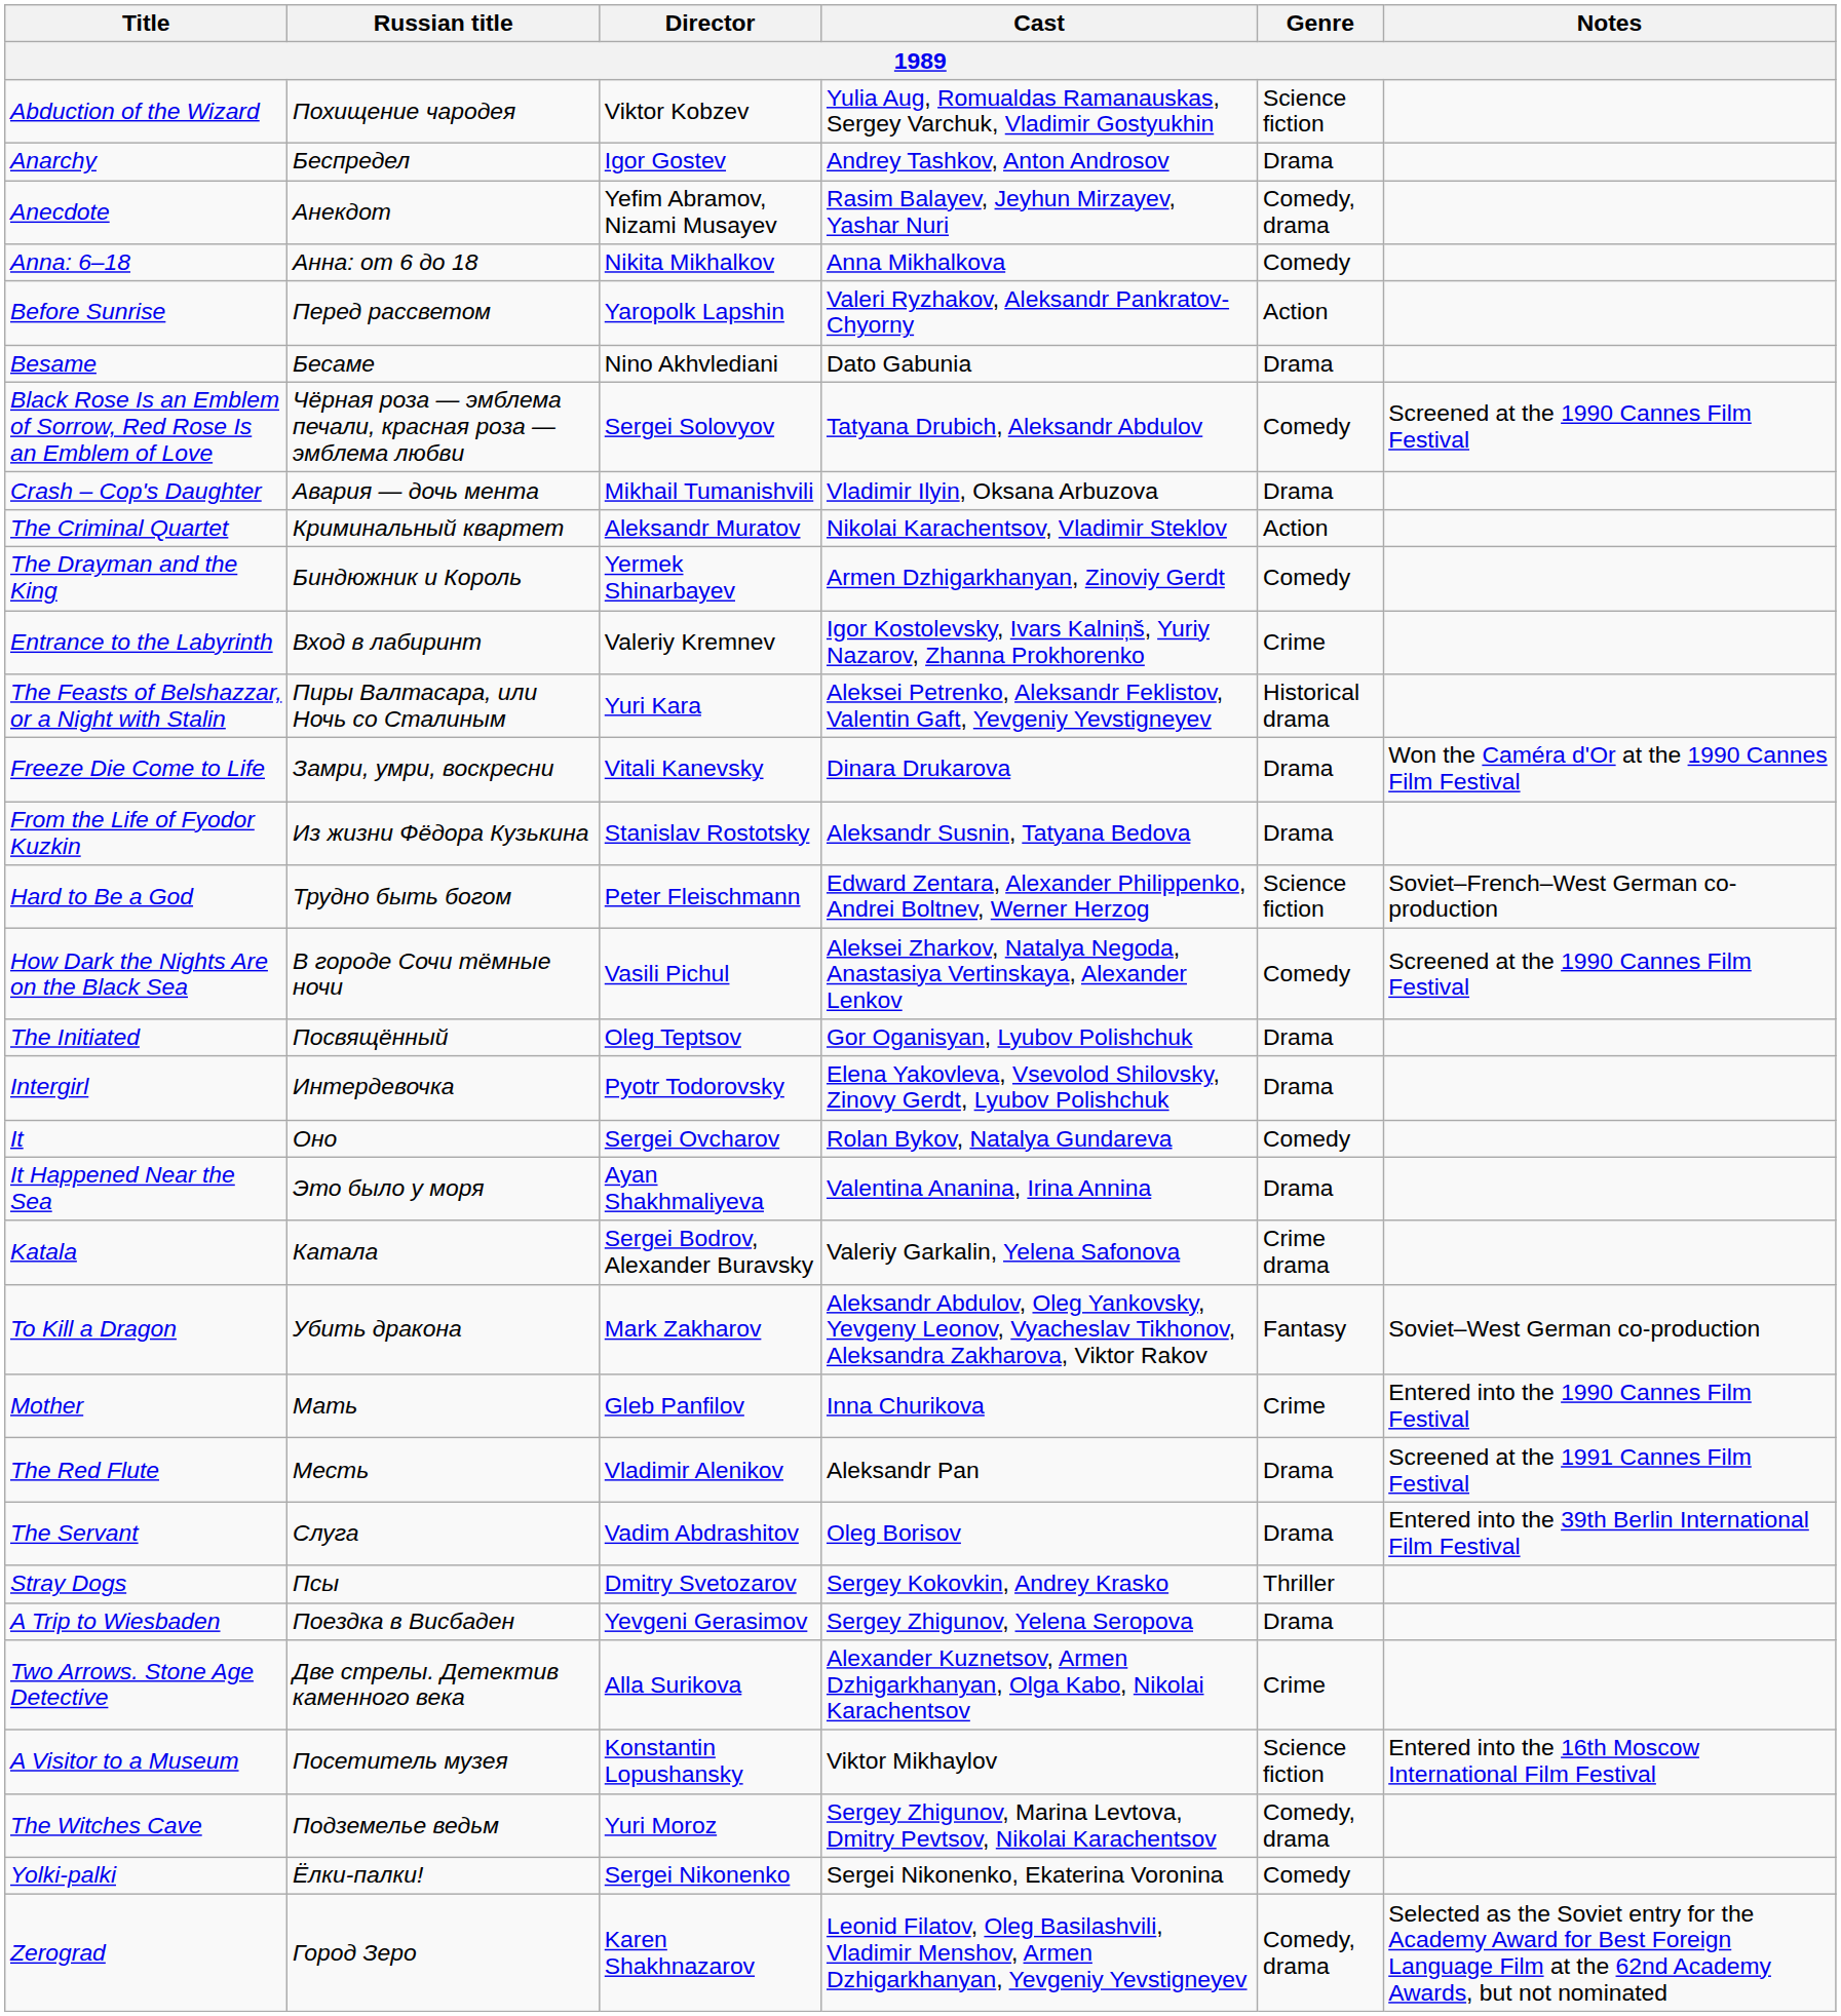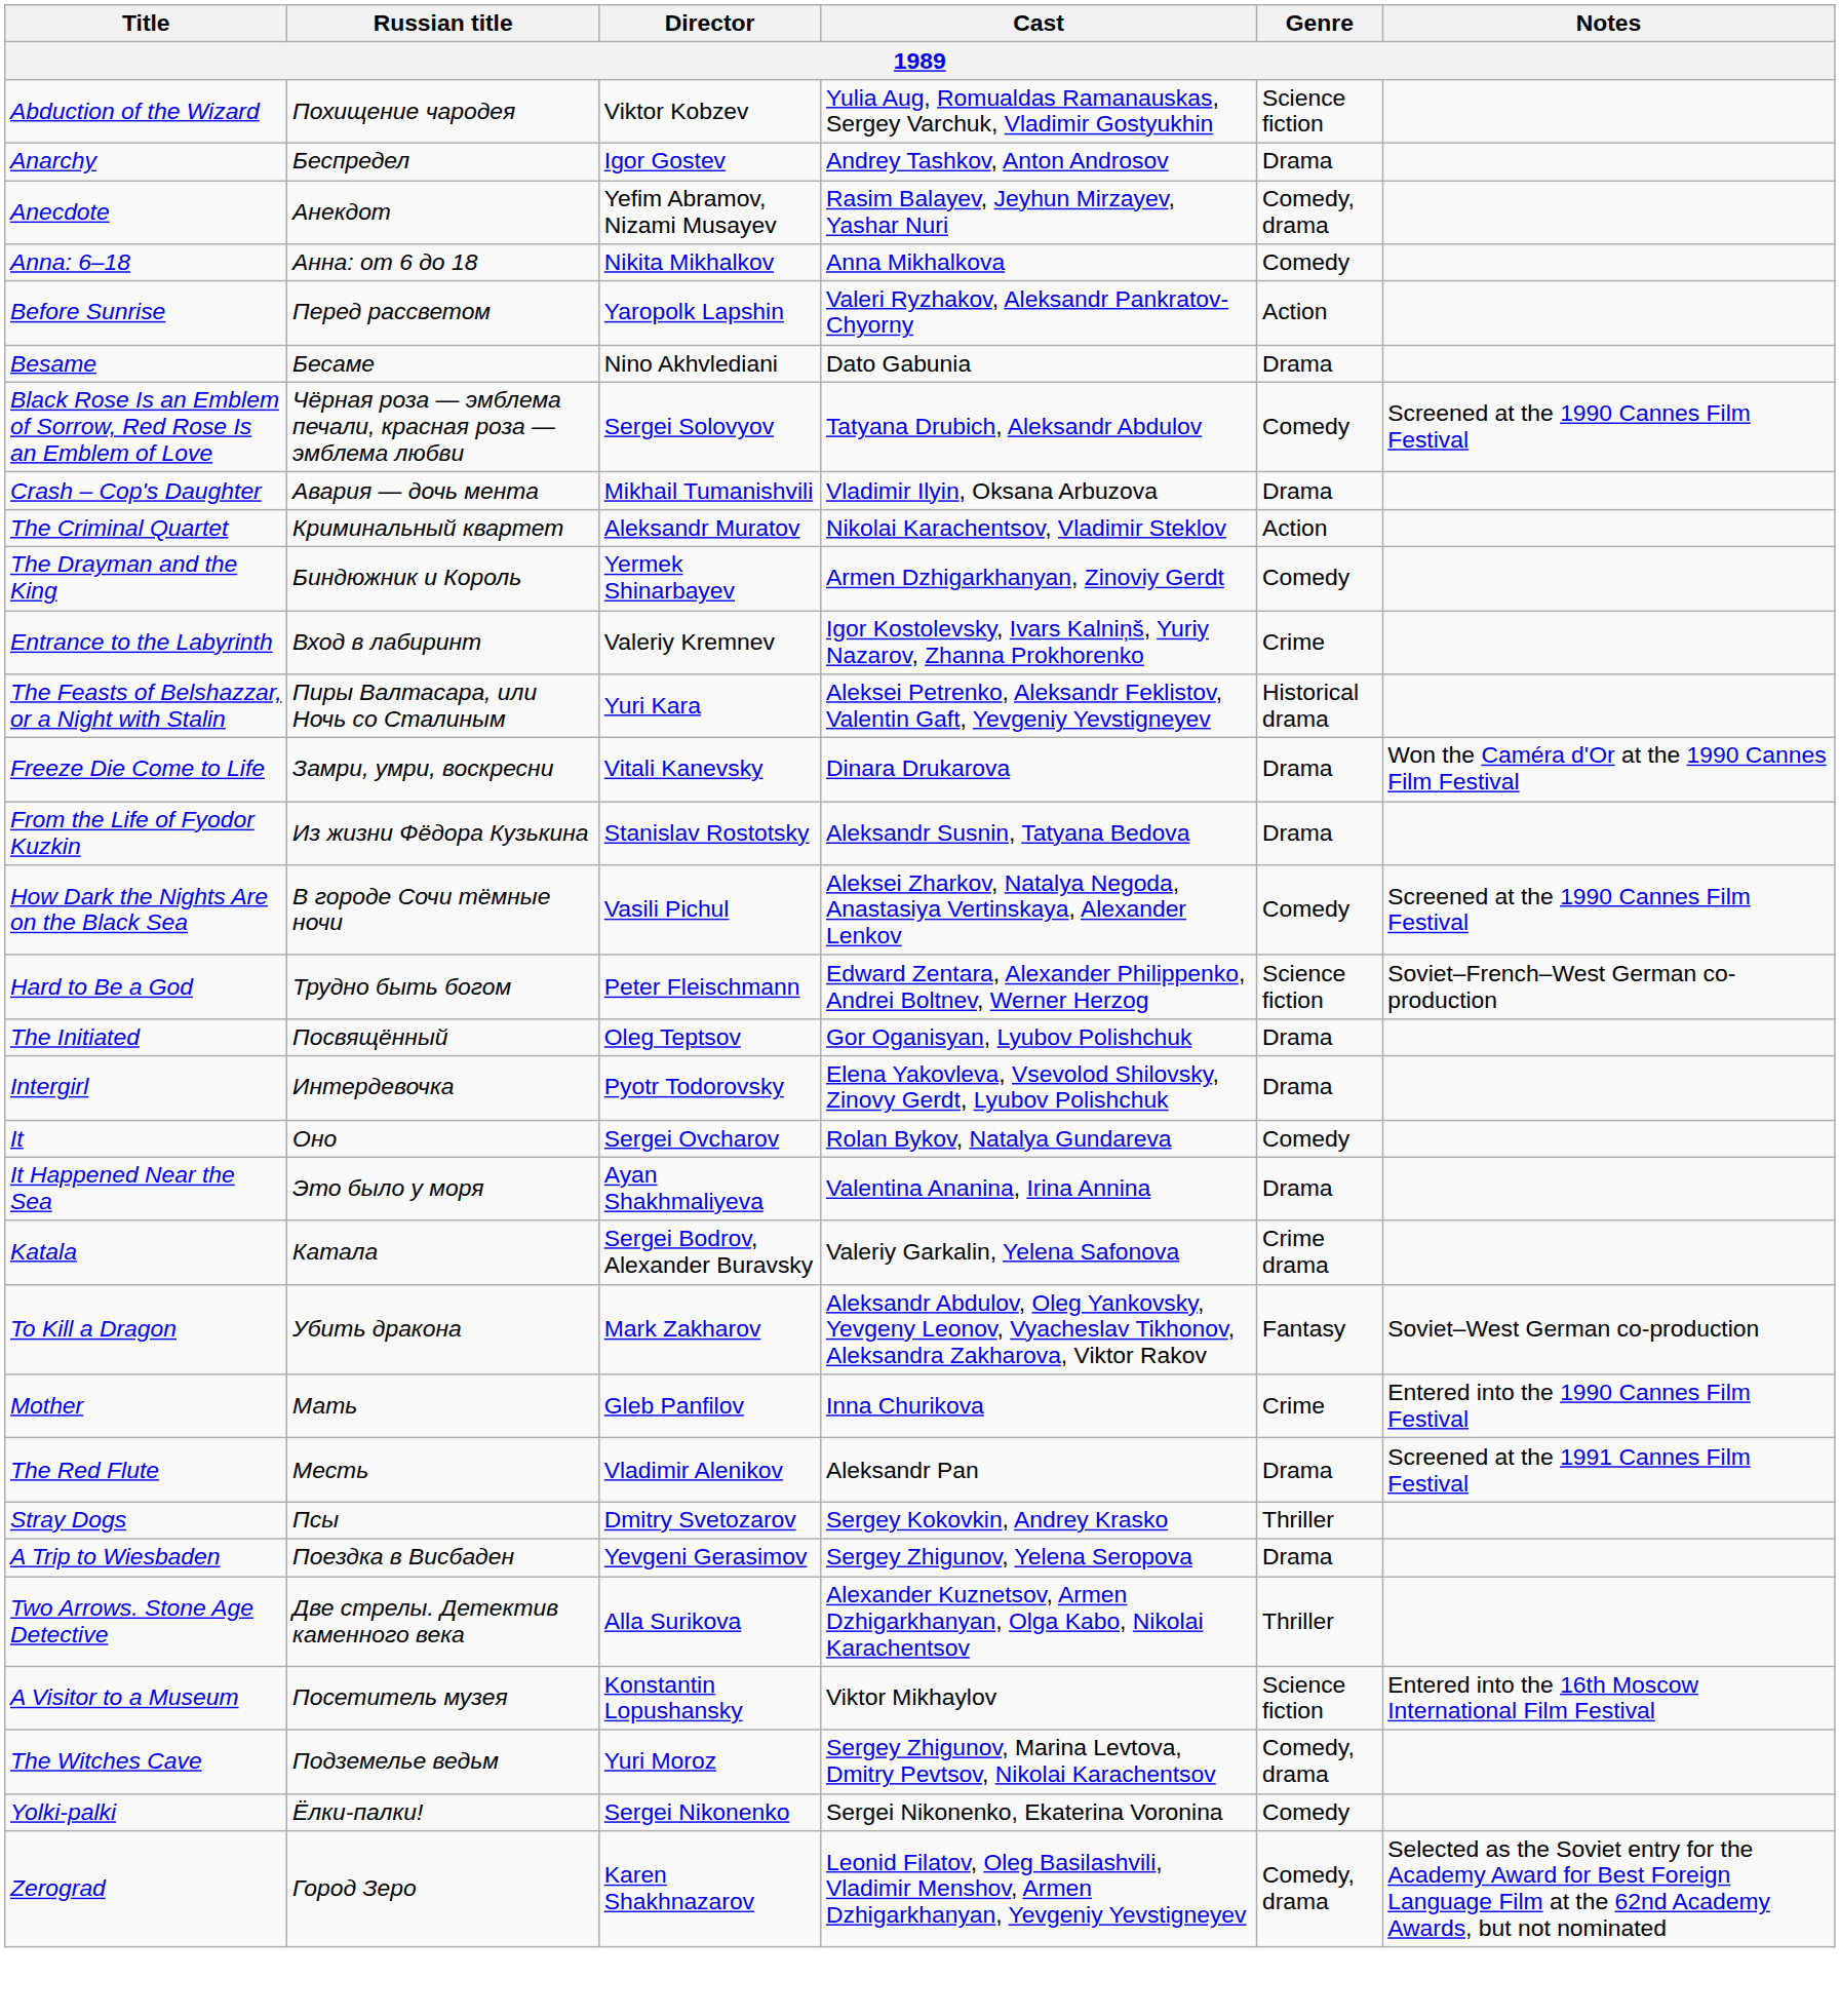rows swapped: Hard to Be a God <-> How Dark the Nights Are on the Black Sea
- row: The Servant | Слуга | Vadim Abdrashitov | Oleg Borisov | Drama | Entered into the 39th Berlin International Film Festival
Two Arrows. Stone Age Detective | Genre: Crime -> Thriller
